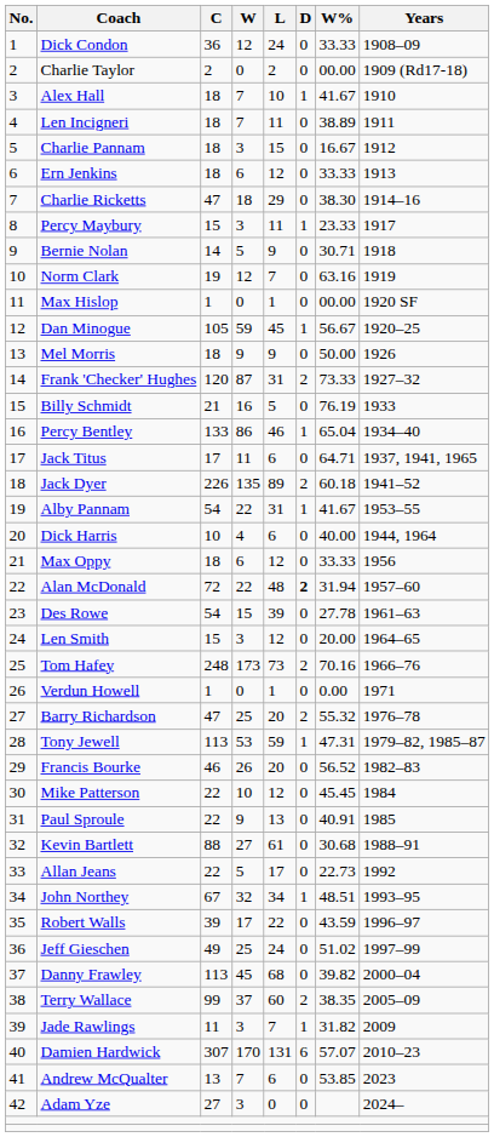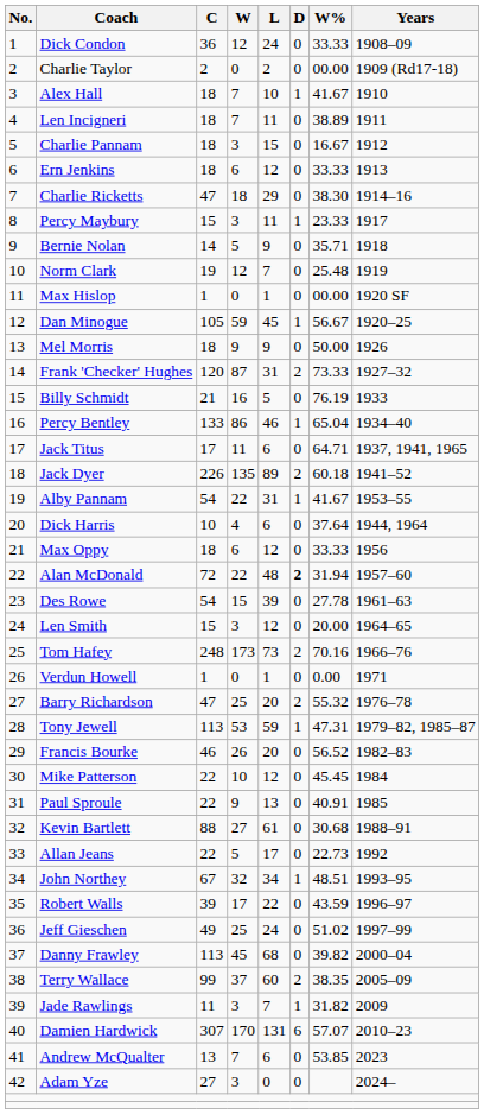Bernie Nolan | W%: 30.71 -> 35.71
Norm Clark | W%: 63.16 -> 25.48
Dick Harris | W%: 40.00 -> 37.64
